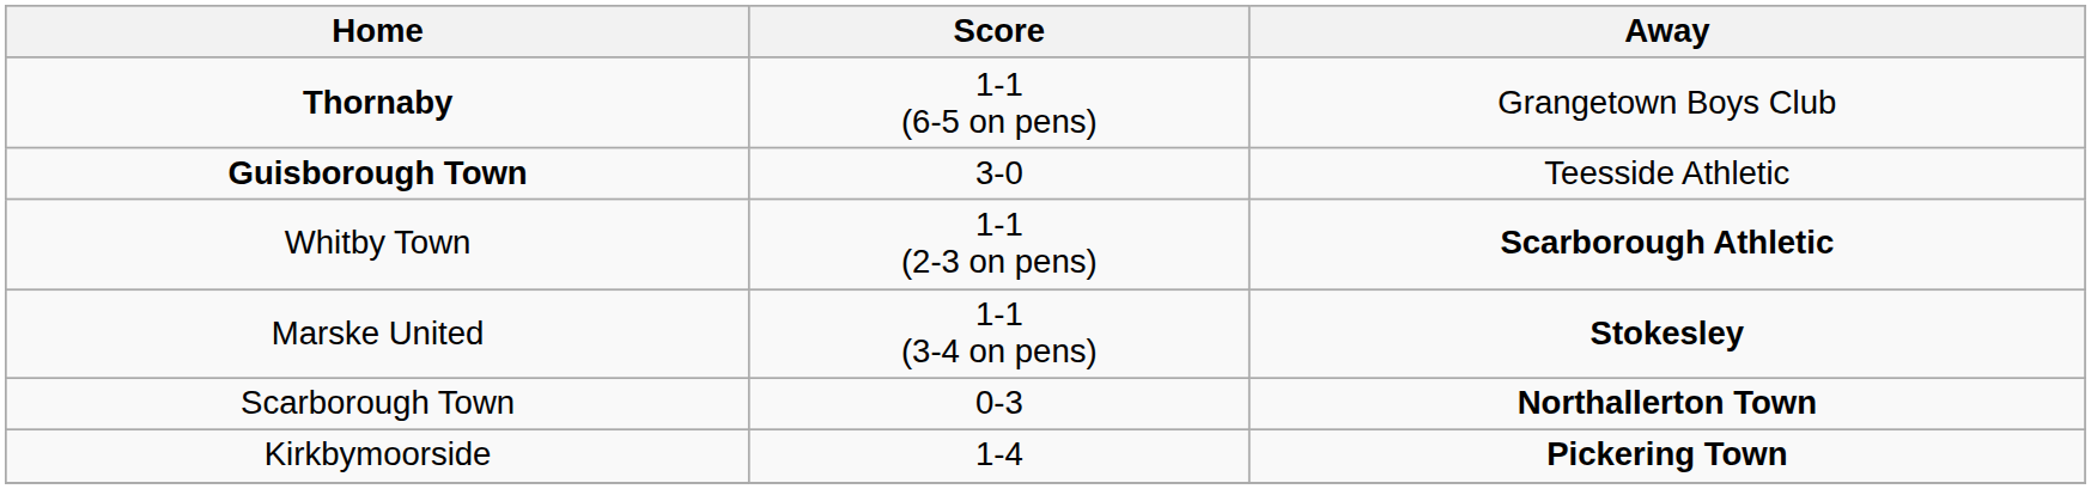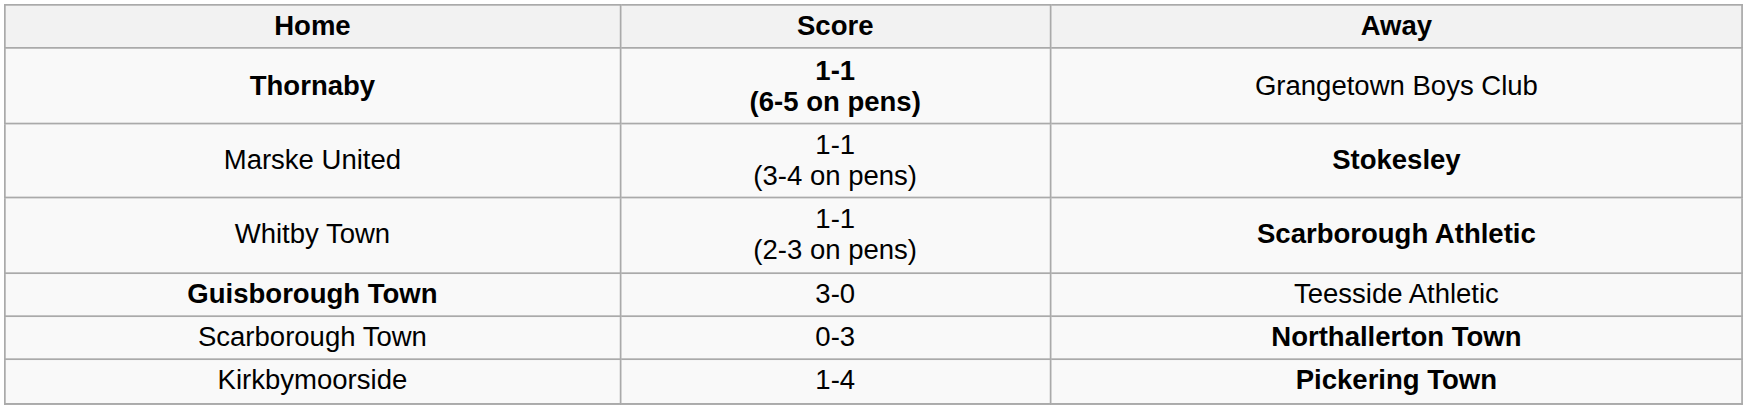Thornaby | Score: normal -> bold
rows swapped: Guisborough Town <-> Marske United
